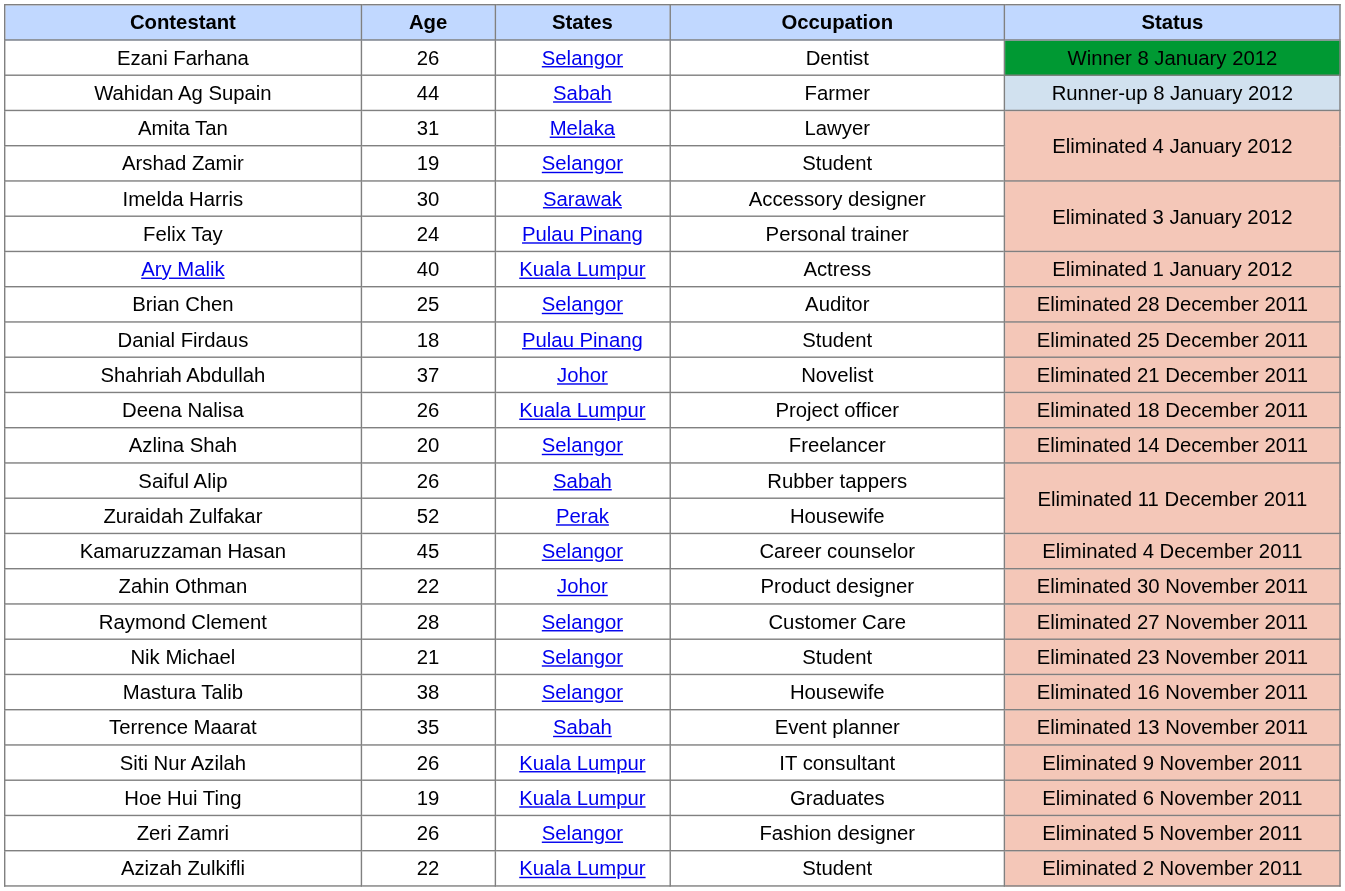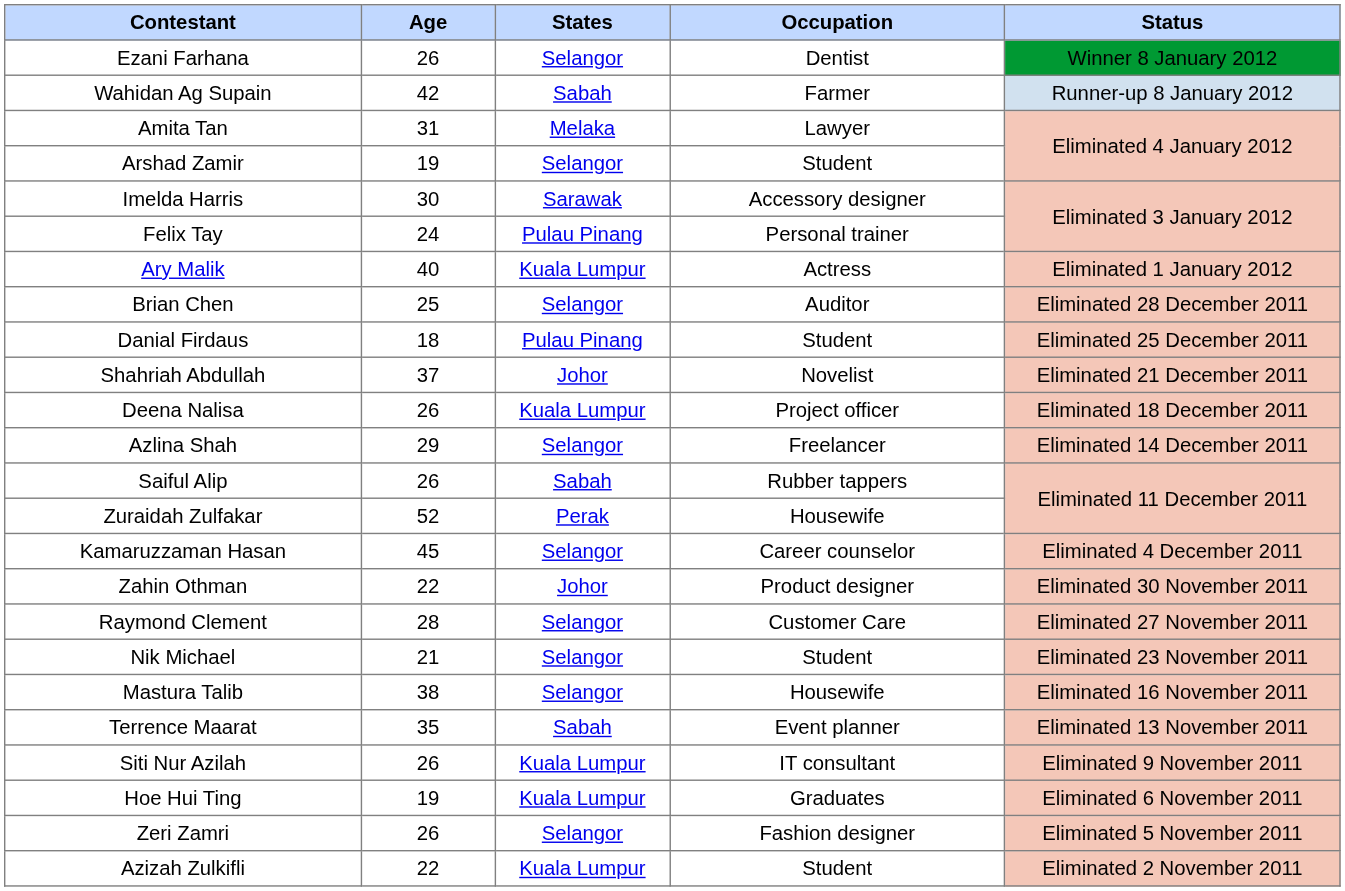Wahidan Ag Supain | Age: 44 -> 42
Azlina Shah | Age: 20 -> 29
